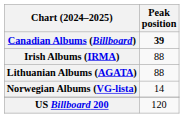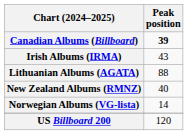Irish Albums (IRMA) | Peak position: 88 -> 43
+ row: New Zealand Albums (RMNZ) | 40
